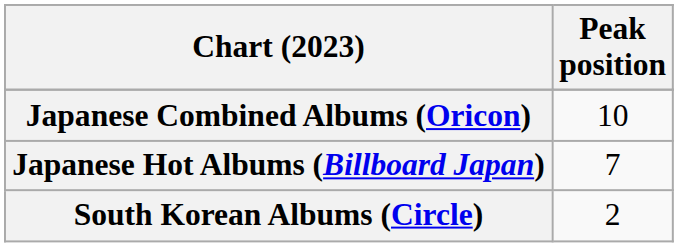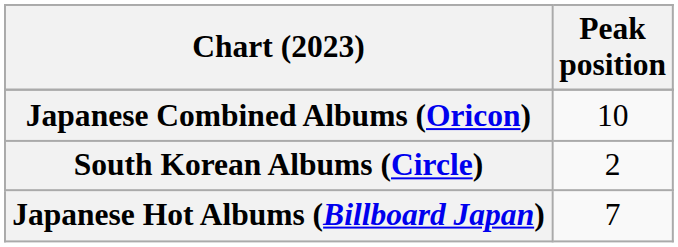rows swapped: Japanese Hot Albums (Billboard Japan) <-> South Korean Albums (Circle)
